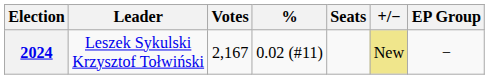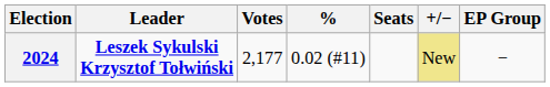2024 | Leader: normal -> bold
2024 | Votes: 2,167 -> 2,177
